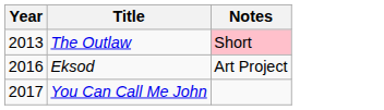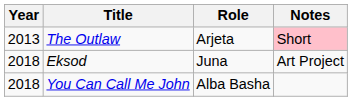+ column: Role | Arjeta | Juna | Alba Basha
Eksod | Year: 2016 -> 2018
You Can Call Me John | Year: 2017 -> 2018
